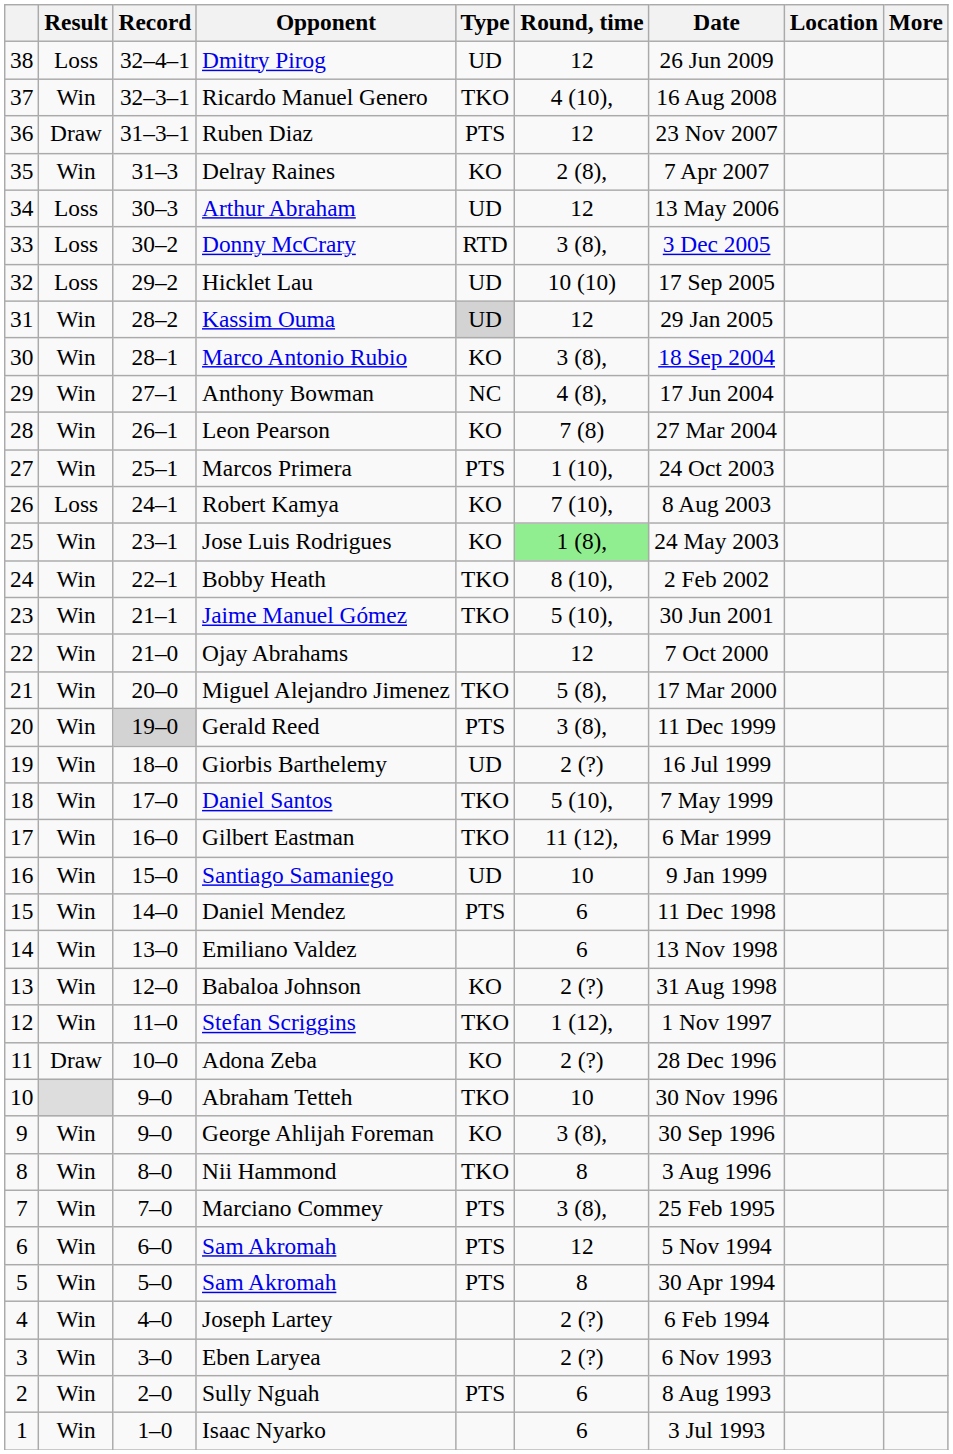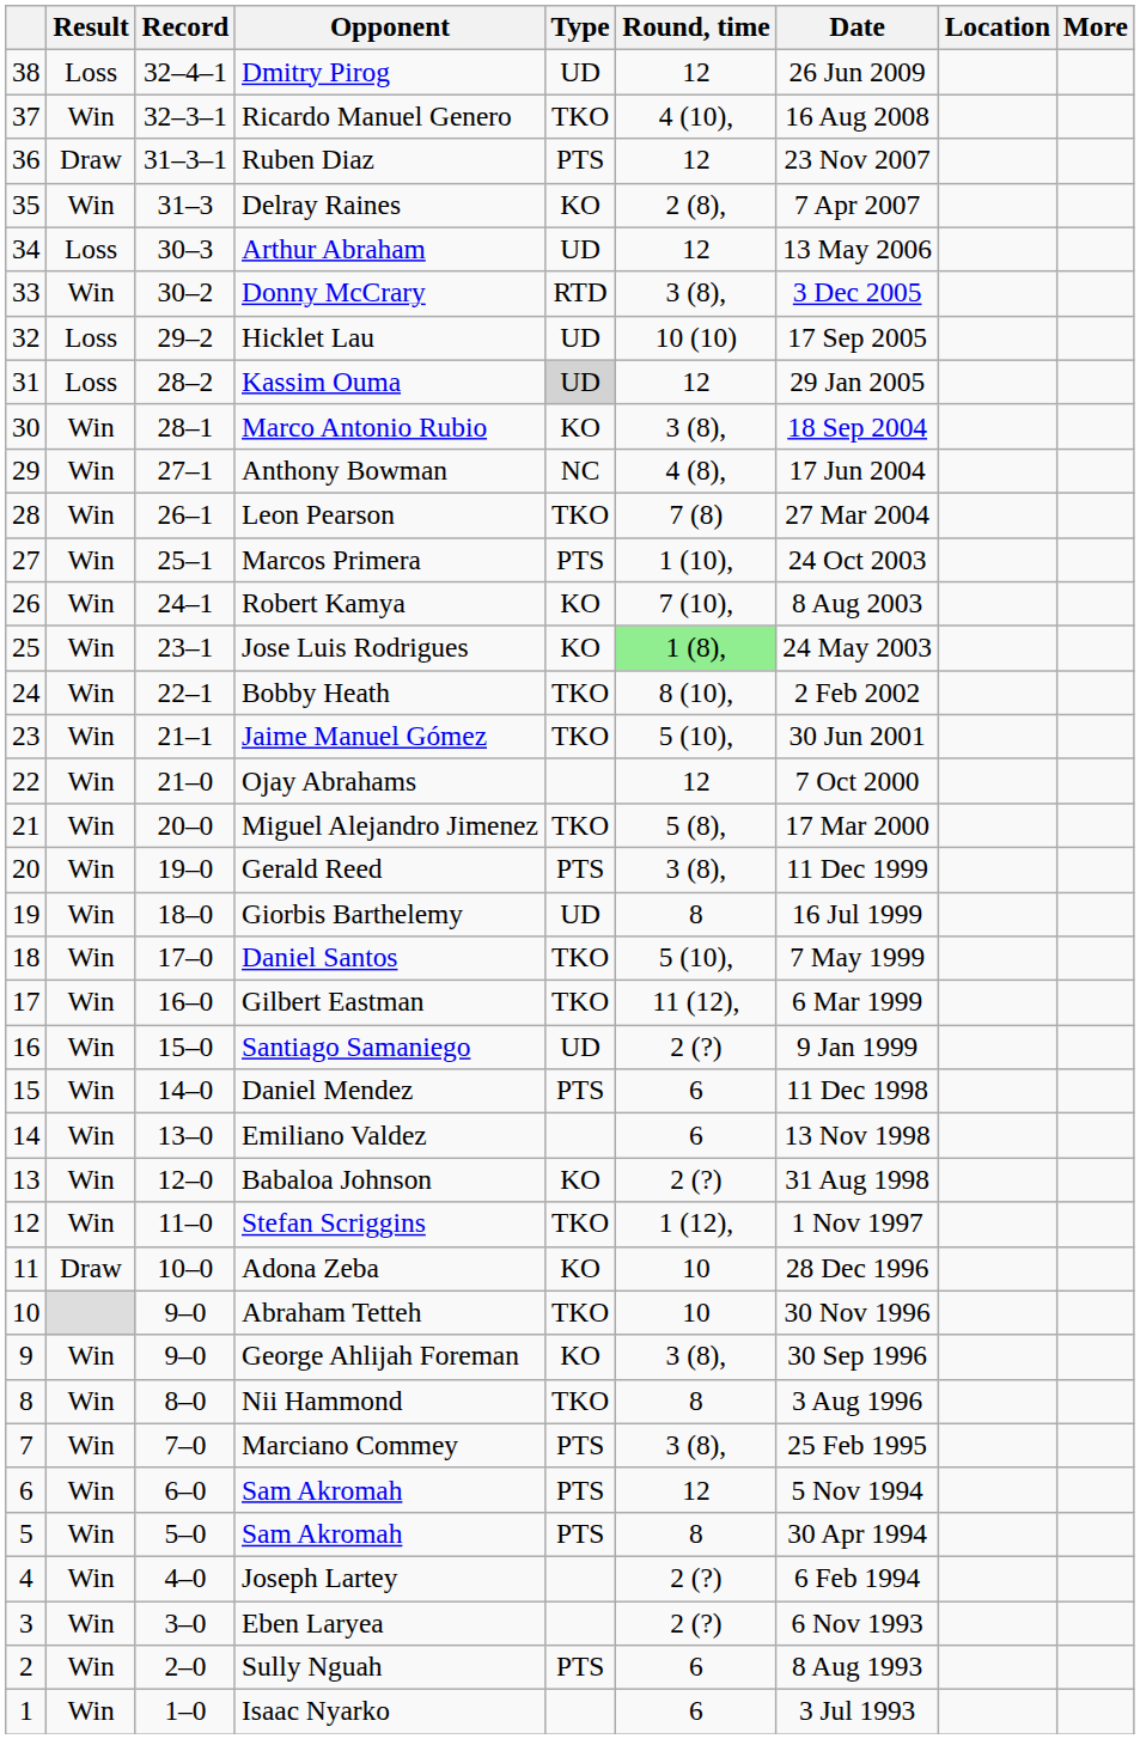Donny McCrary | Result: Loss -> Win
Kassim Ouma | Result: Win -> Loss
Leon Pearson | Type: KO -> TKO
Robert Kamya | Result: Loss -> Win
Gerald Reed | Record: lightgrey background -> no background
Giorbis Barthelemy | Round, time: 2 (?) -> 8
Santiago Samaniego | Round, time: 10 -> 2 (?)
Adona Zeba | Round, time: 2 (?) -> 10
